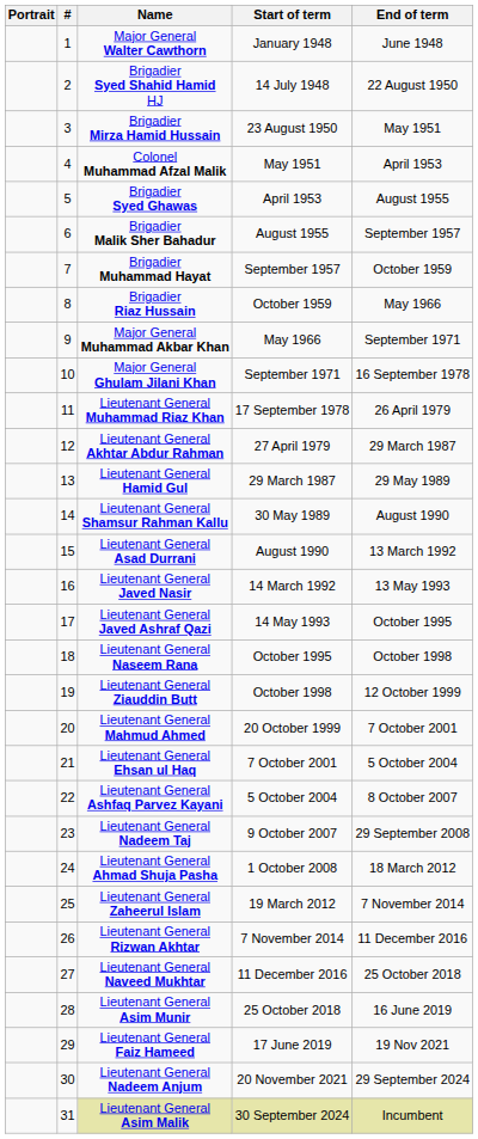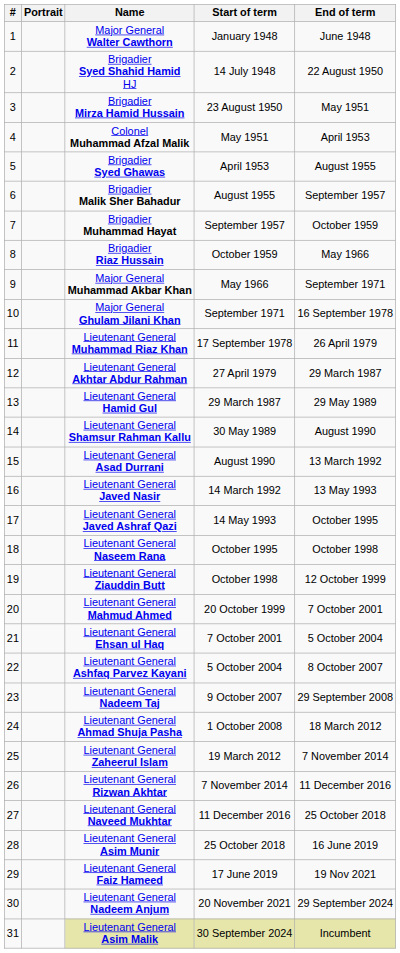columns swapped: # <-> Portrait
